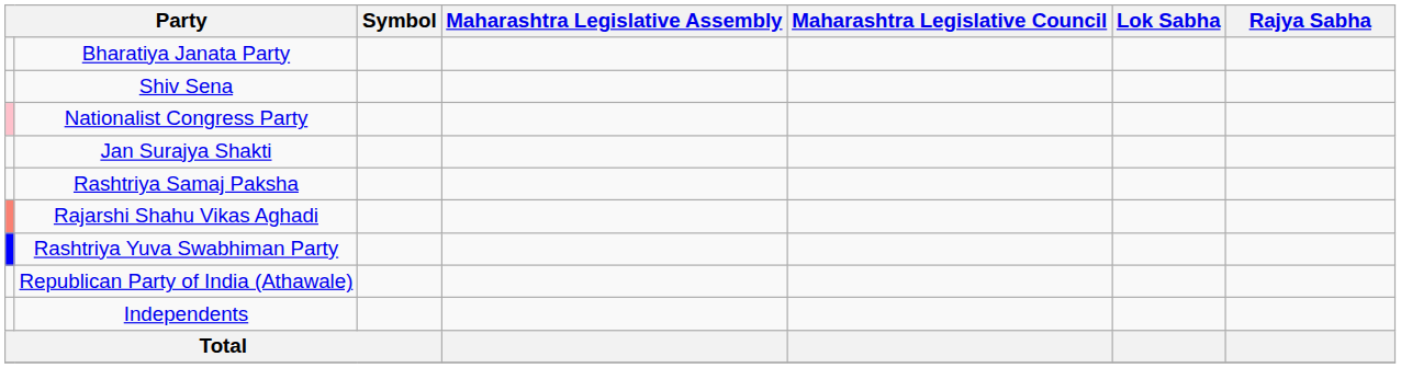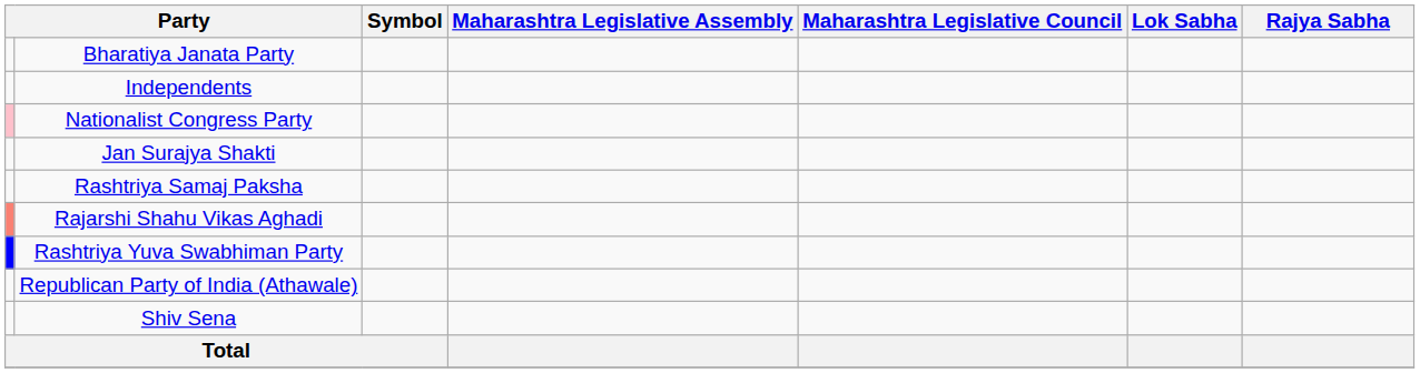rows swapped: Shiv Sena <-> Independents
